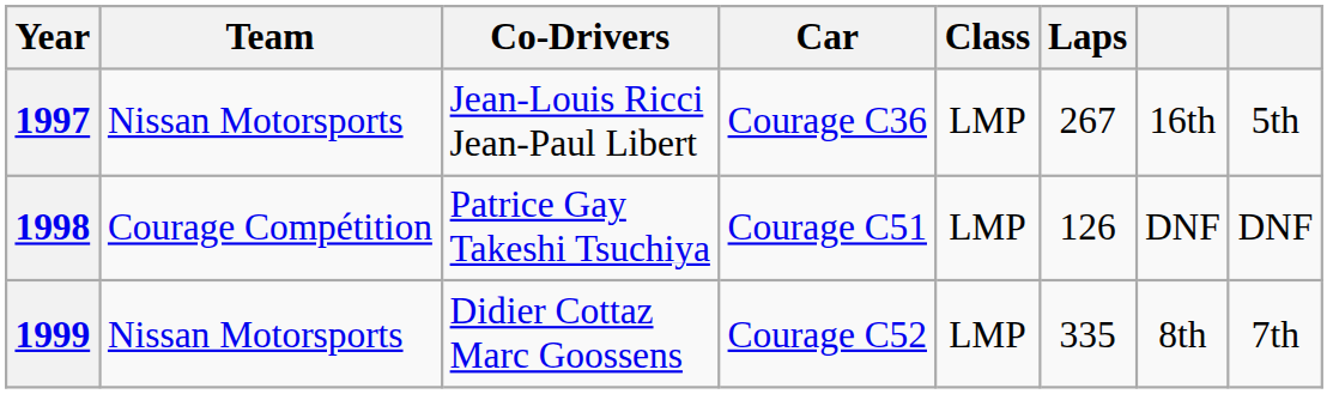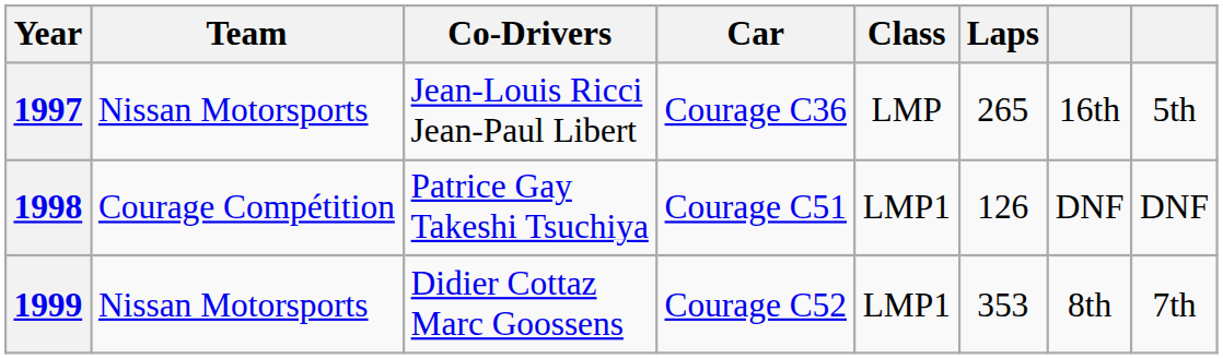1997 | Laps: 267 -> 265
1998 | Class: LMP -> LMP1
1999 | Class: LMP -> LMP1
1999 | Laps: 335 -> 353
